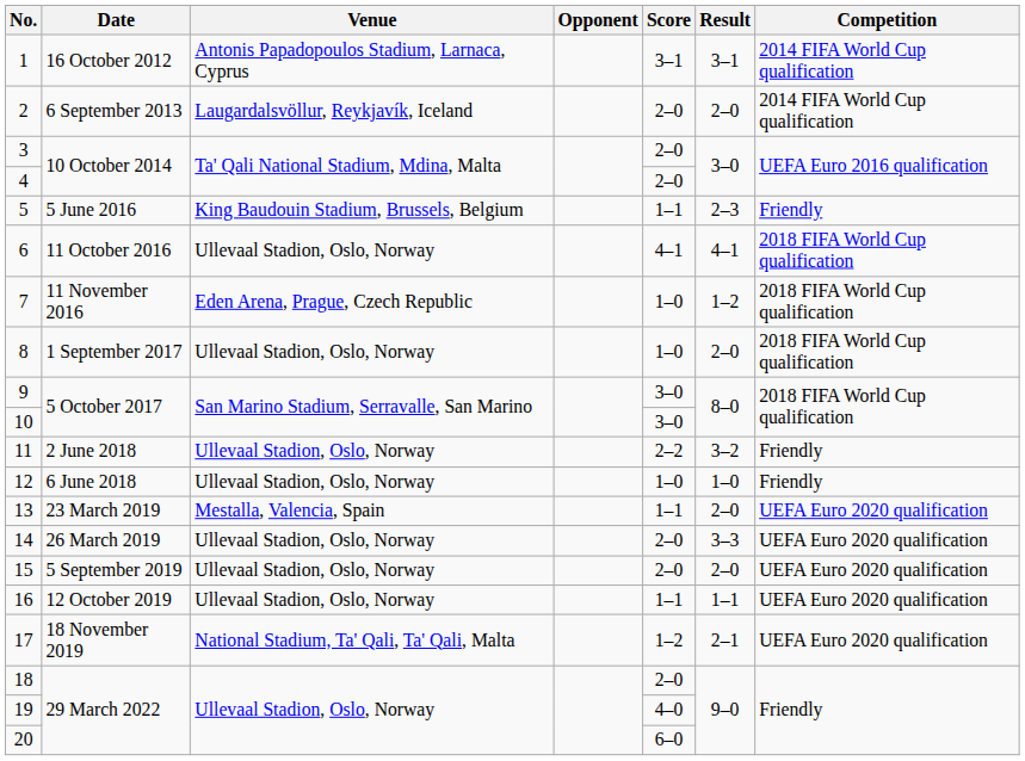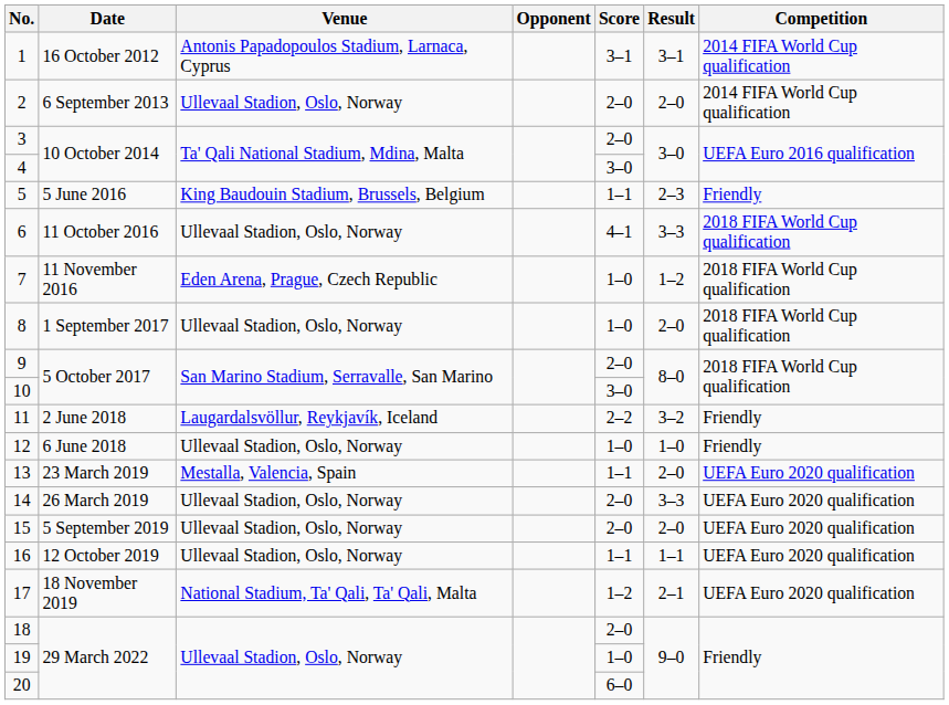2 | Venue: Laugardalsvöllur, Reykjavík, Iceland -> Ullevaal Stadion, Oslo, Norway
4 | Score: 2–0 -> 3–0
6 | Result: 4–1 -> 3–3
9 | Score: 3–0 -> 2–0
11 | Venue: Ullevaal Stadion, Oslo, Norway -> Laugardalsvöllur, Reykjavík, Iceland
19 | Score: 4–0 -> 1–0
